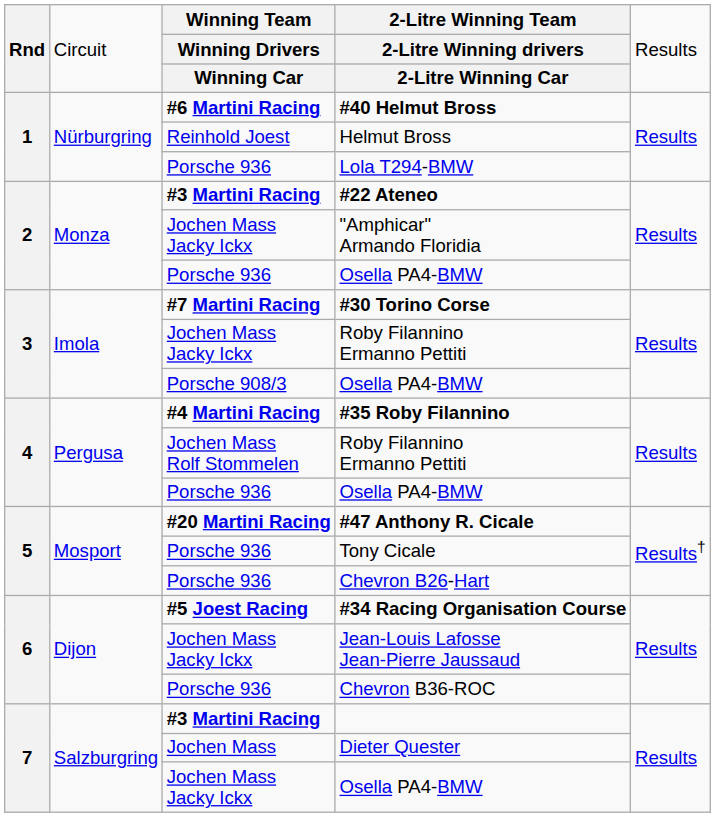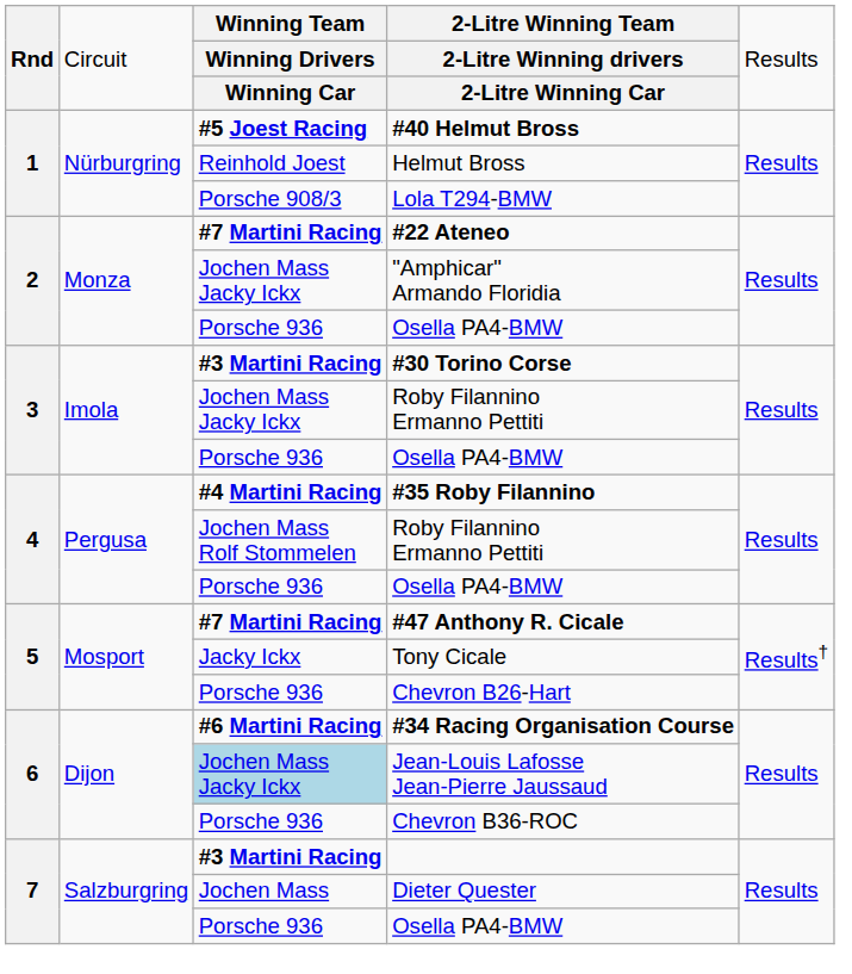#40 Helmut Bross | column 3: #6 Martini Racing -> #5 Joest Racing
Lola T294-BMW | column 3: Porsche 936 -> Porsche 908/3
#22 Ateneo | column 3: #3 Martini Racing -> #7 Martini Racing
#30 Torino Corse | column 3: #7 Martini Racing -> #3 Martini Racing
3 / Osella PA4-BMW | column 3: Porsche 908/3 -> Porsche 936
#47 Anthony R. Cicale | column 3: #20 Martini Racing -> #7 Martini Racing
Tony Cicale | column 3: Porsche 936 -> Jacky Ickx
#34 Racing Organisation Course | column 3: #5 Joest Racing -> #6 Martini Racing
Jean-Louis Lafosse Jean-Pierre Jaussaud | column 3: no background -> lightblue background
7 / Osella PA4-BMW | column 3: Jochen Mass Jacky Ickx -> Porsche 936
